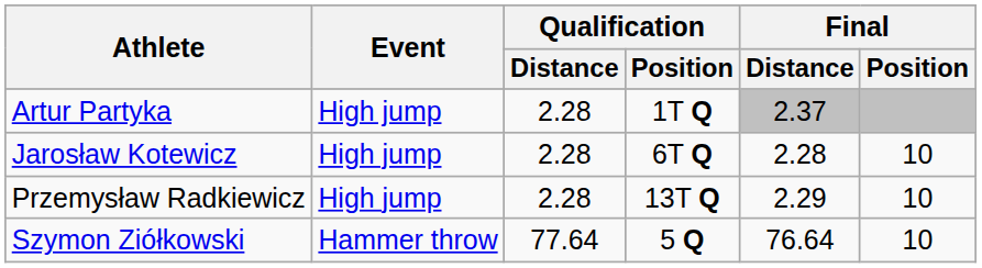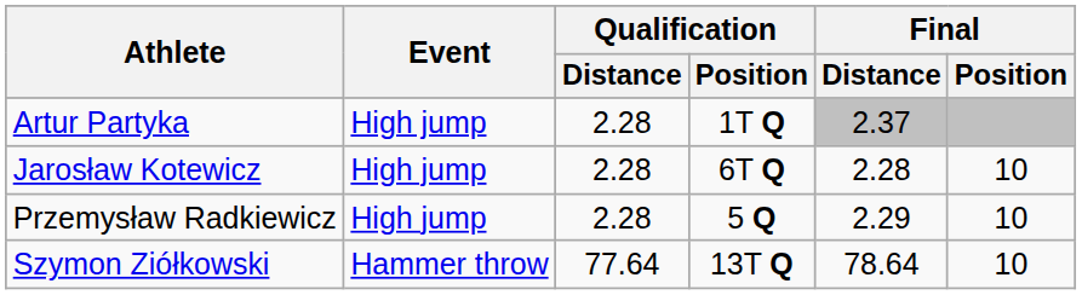Przemysław Radkiewicz | Qualification / Position: 13T Q -> 5 Q
Szymon Ziółkowski | Qualification / Position: 5 Q -> 13T Q
Szymon Ziółkowski | Final / Distance: 76.64 -> 78.64
